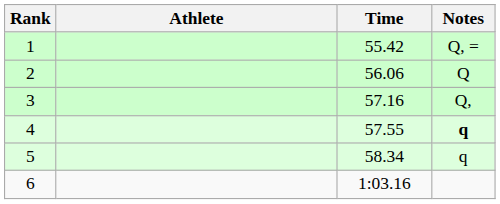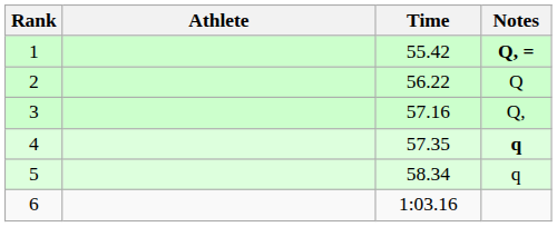1 | Notes: normal -> bold
2 | Time: 56.06 -> 56.22
4 | Time: 57.55 -> 57.35
